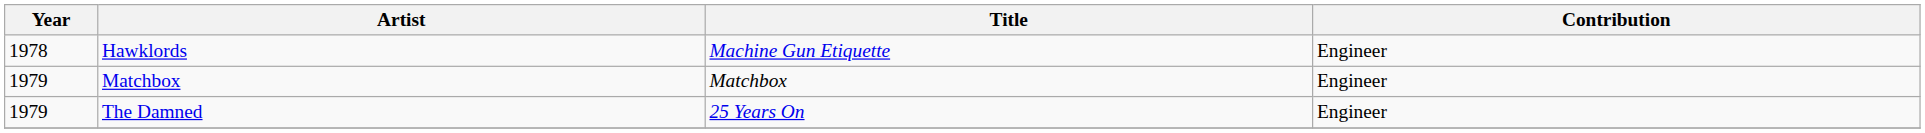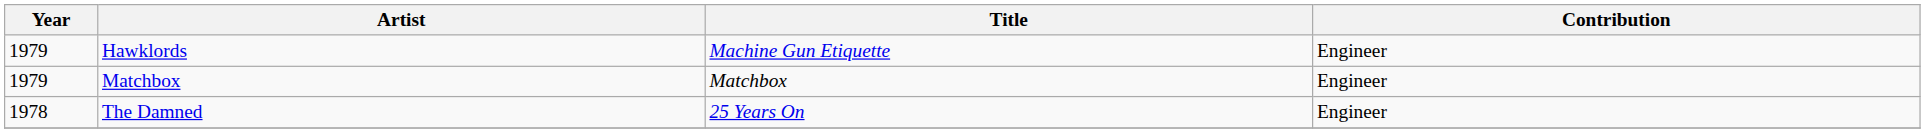Hawklords | Year: 1978 -> 1979
The Damned | Year: 1979 -> 1978
